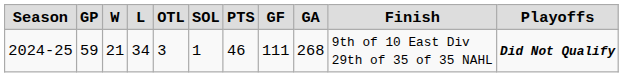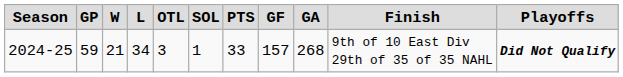2024-25 | column 7: 46 -> 33
2024-25 | column 8: 111 -> 157
